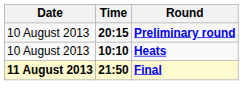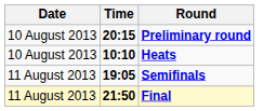+ row: 11 August 2013 | 19:05 | Semifinals
Final | Date: bold -> normal
